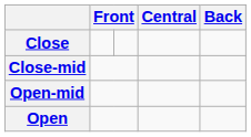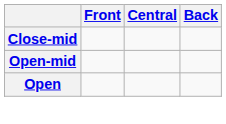- row: Close
